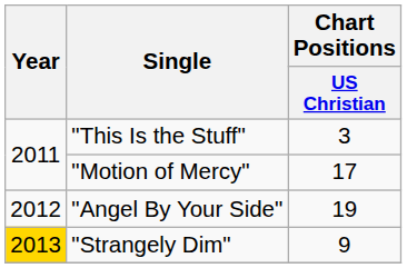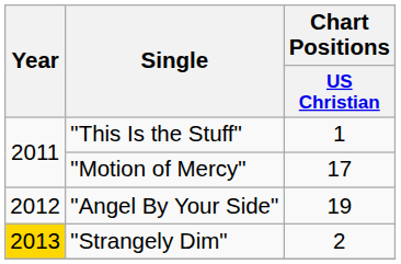"This Is the Stuff" | Chart Positions / US Christian: 3 -> 1
"Strangely Dim" | Chart Positions / US Christian: 9 -> 2
